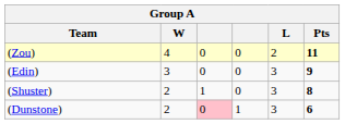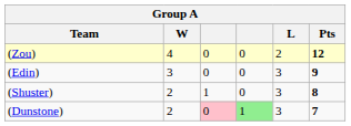(Zou) | Pts: 11 -> 12
(Dunstone) | column 4: no background -> lightgreen background
(Dunstone) | Pts: 6 -> 7
